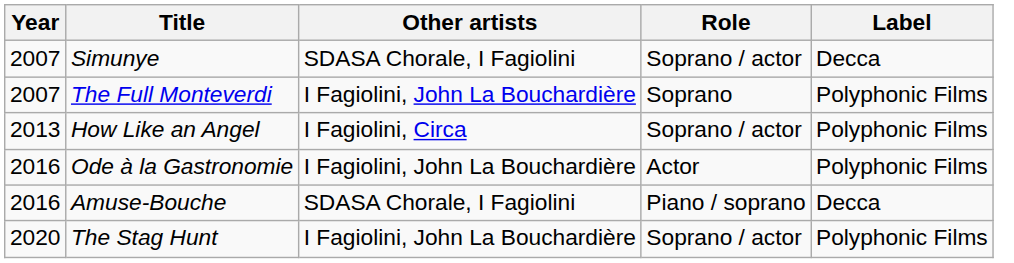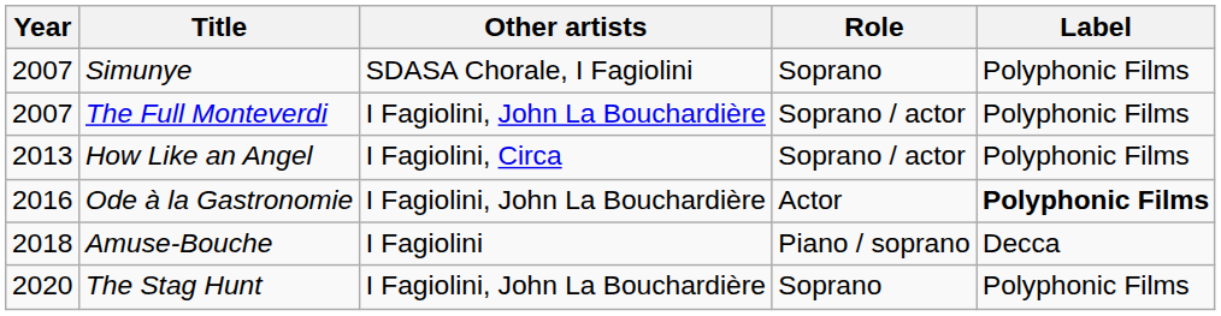Simunye | Role: Soprano / actor -> Soprano
Simunye | Label: Decca -> Polyphonic Films
The Full Monteverdi | Role: Soprano -> Soprano / actor
Ode à la Gastronomie | Label: normal -> bold
Amuse-Bouche | Year: 2016 -> 2018
Amuse-Bouche | Other artists: SDASA Chorale, I Fagiolini -> I Fagiolini
The Stag Hunt | Role: Soprano / actor -> Soprano
